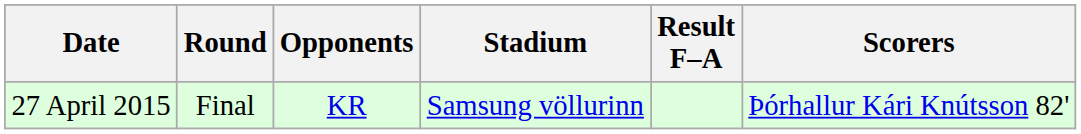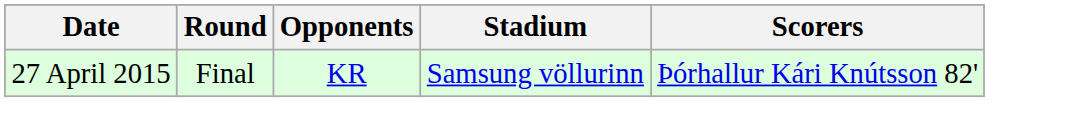- column: Result F–A
